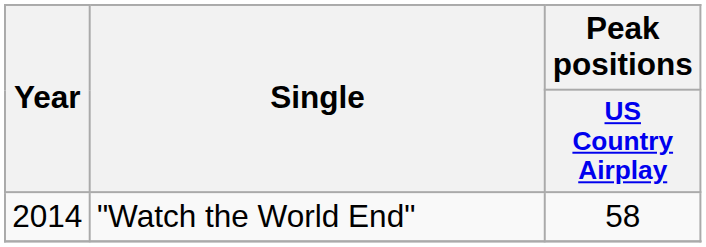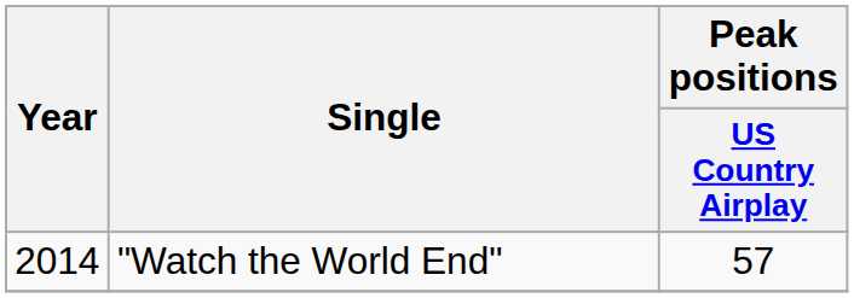"Watch the World End" | Peak positions / US Country Airplay: 58 -> 57
